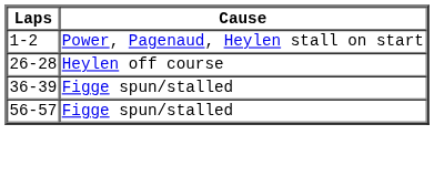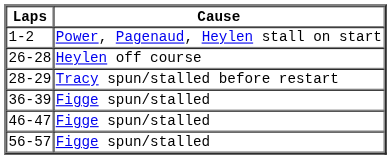+ row: 28-29 | Tracy spun/stalled before restart
+ row: 46-47 | Figge spun/stalled
